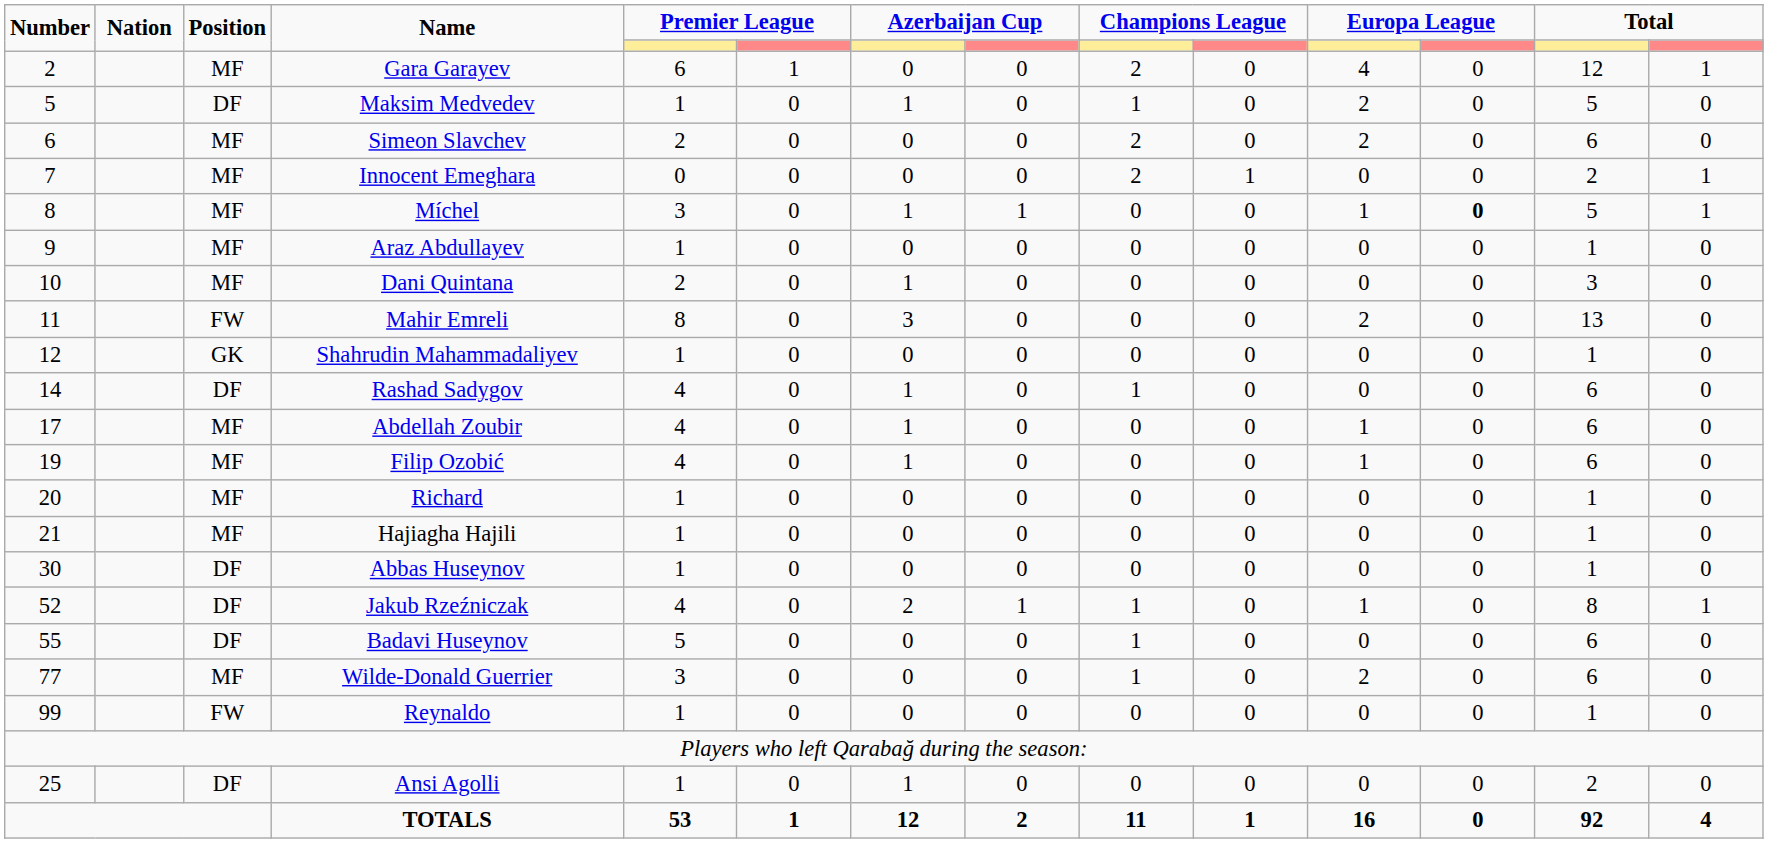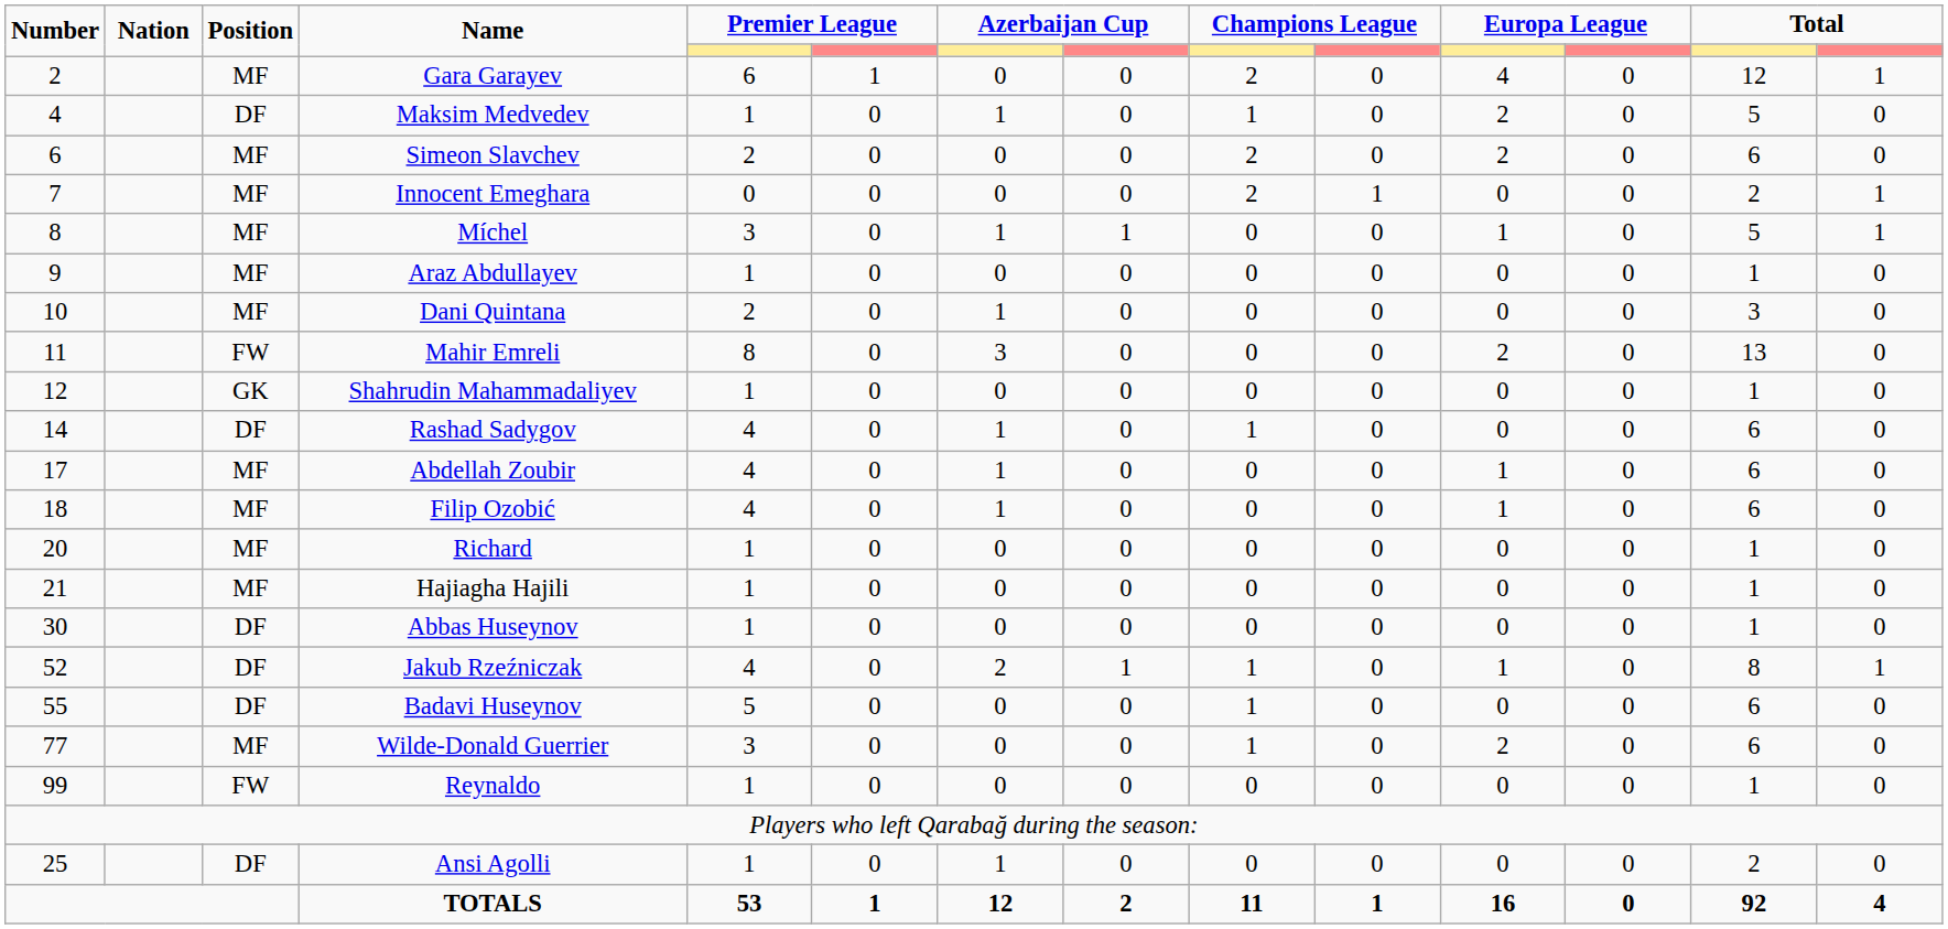Maksim Medvedev | Number: 5 -> 4
Míchel | column 12: bold -> normal
Filip Ozobić | Number: 19 -> 18
